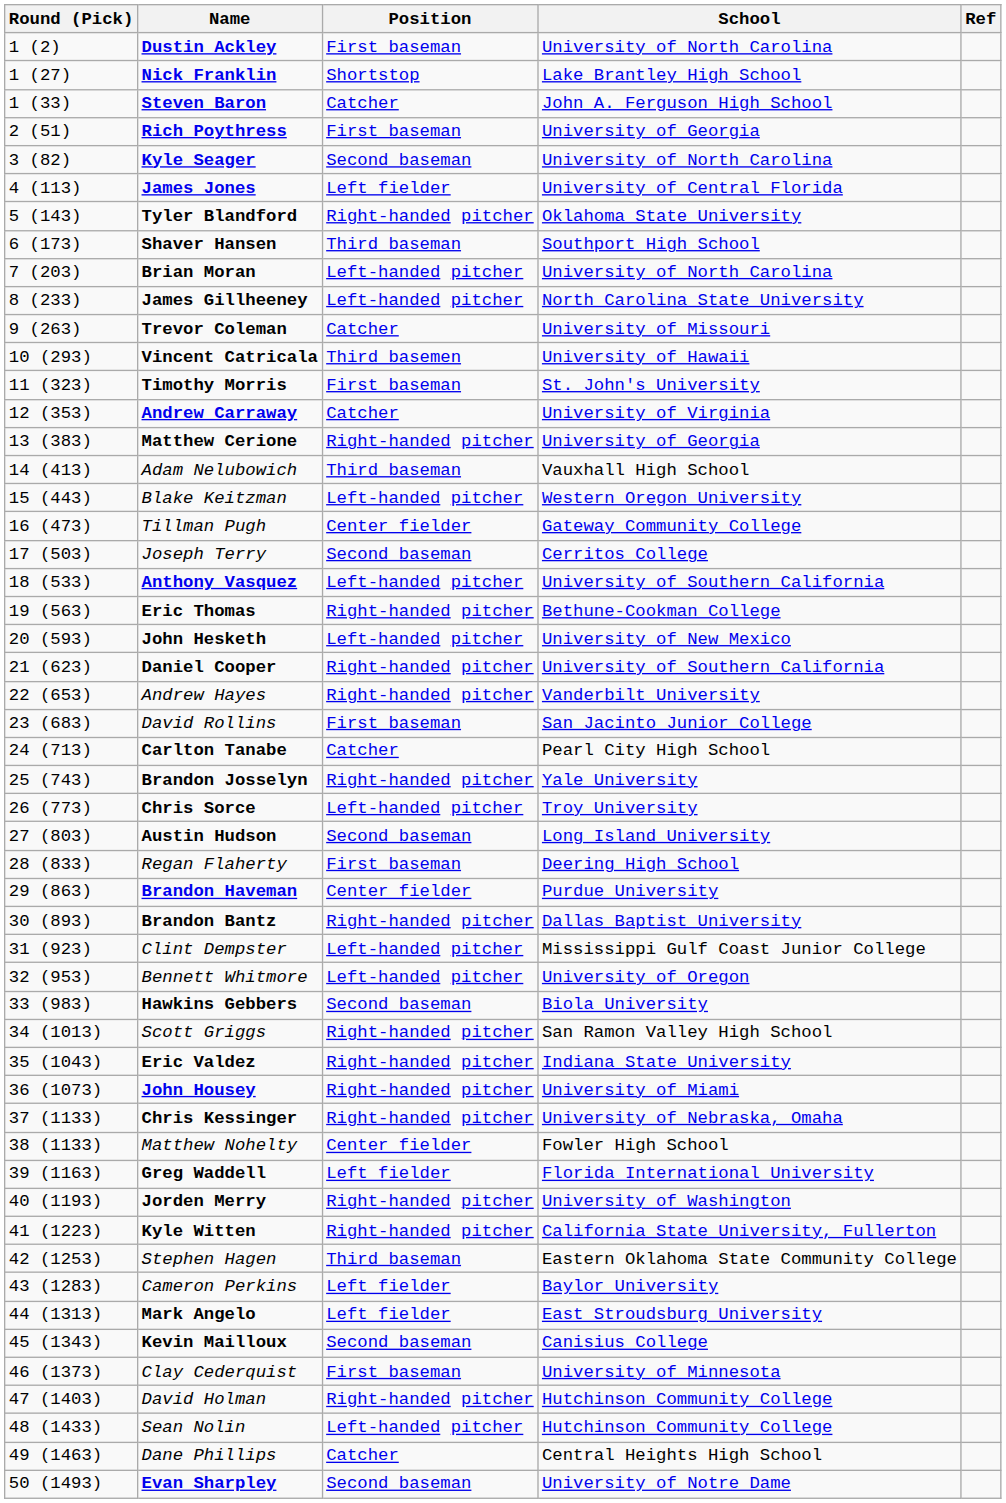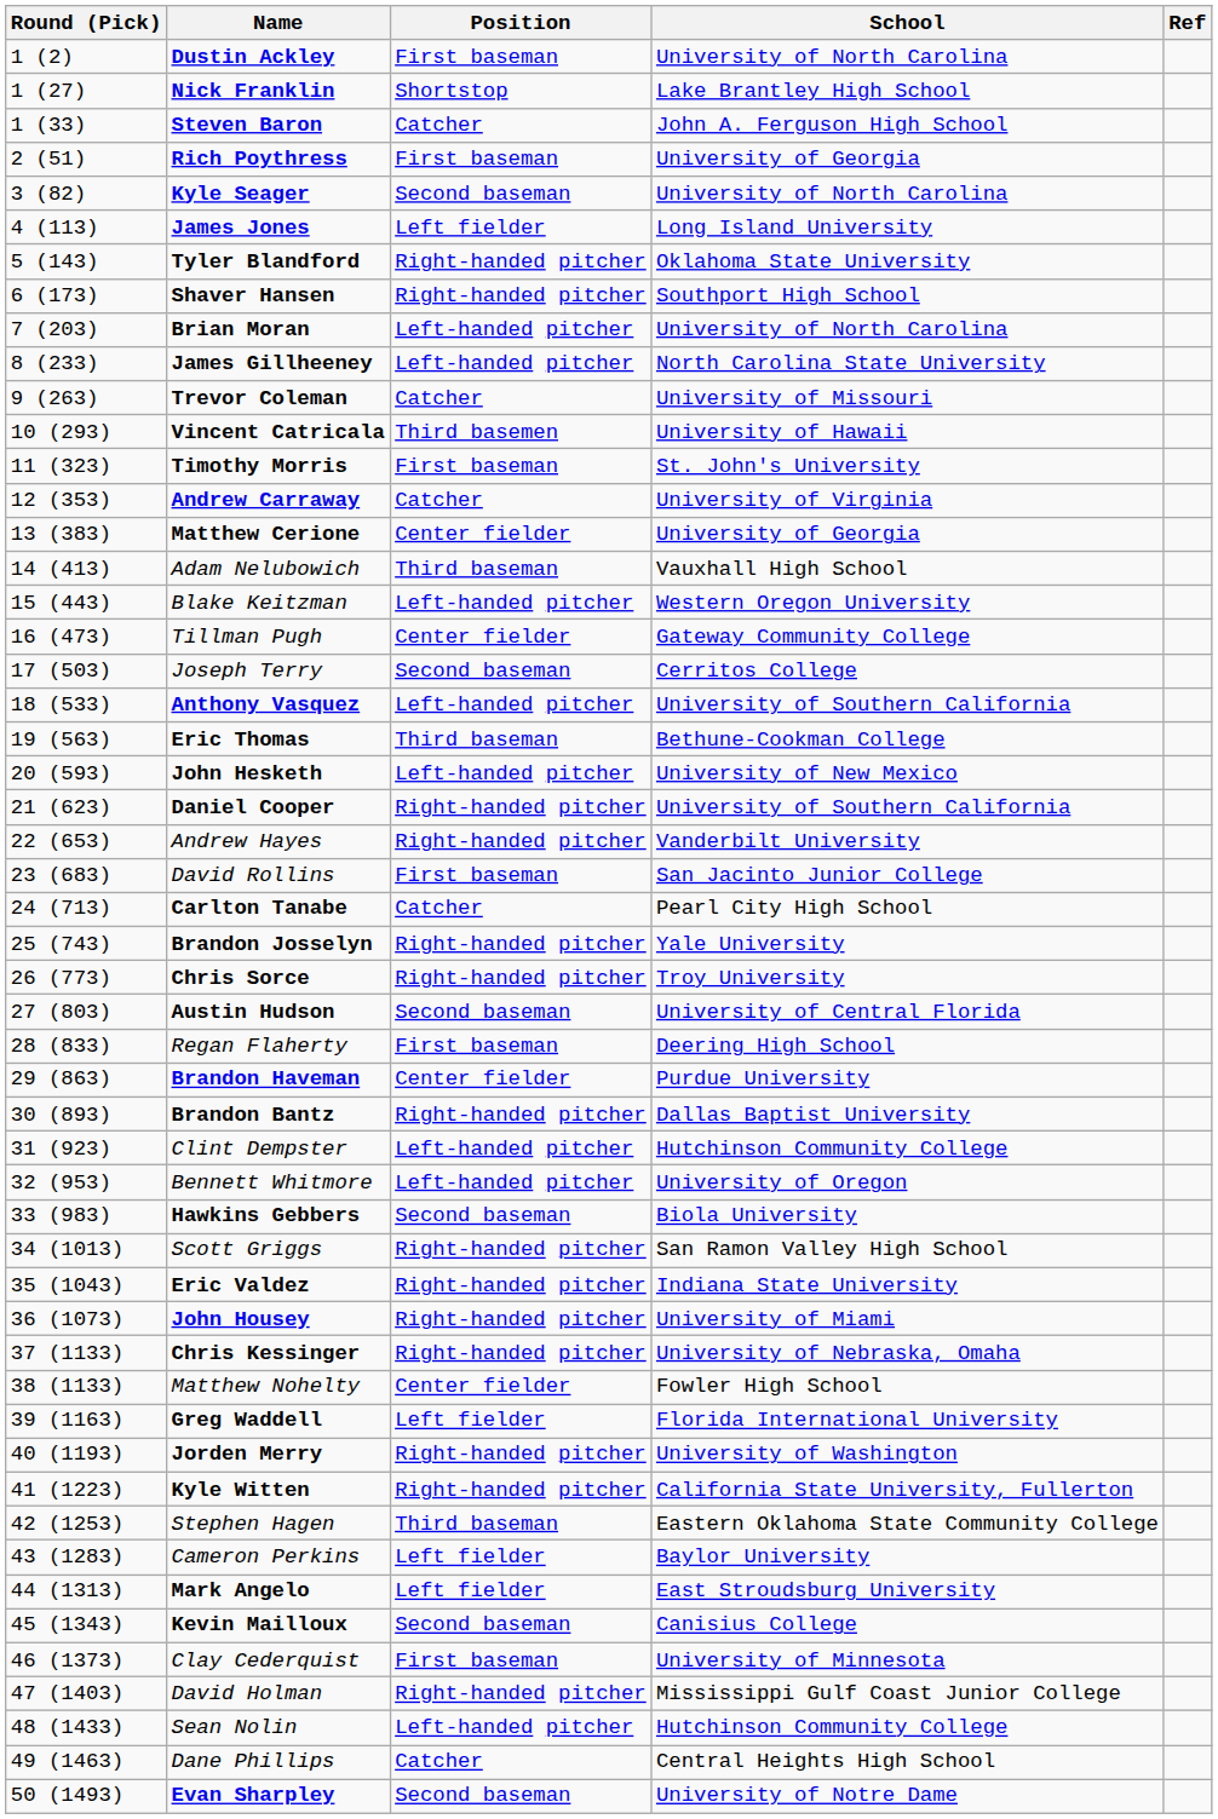James Jones | School: University of Central Florida -> Long Island University
Shaver Hansen | Position: Third baseman -> Right-handed pitcher
Matthew Cerione | Position: Right-handed pitcher -> Center fielder
Eric Thomas | Position: Right-handed pitcher -> Third baseman
Chris Sorce | Position: Left-handed pitcher -> Right-handed pitcher
Austin Hudson | School: Long Island University -> University of Central Florida
Clint Dempster | School: Mississippi Gulf Coast Junior College -> Hutchinson Community College
David Holman | School: Hutchinson Community College -> Mississippi Gulf Coast Junior College
